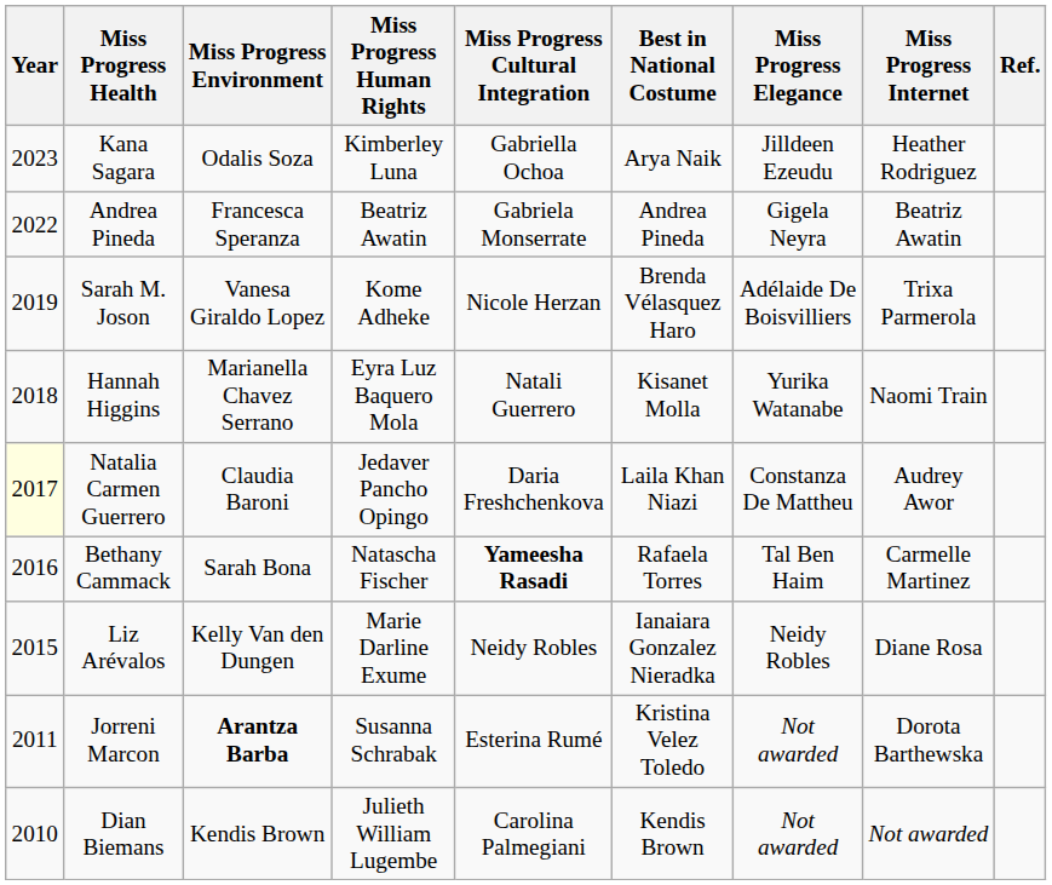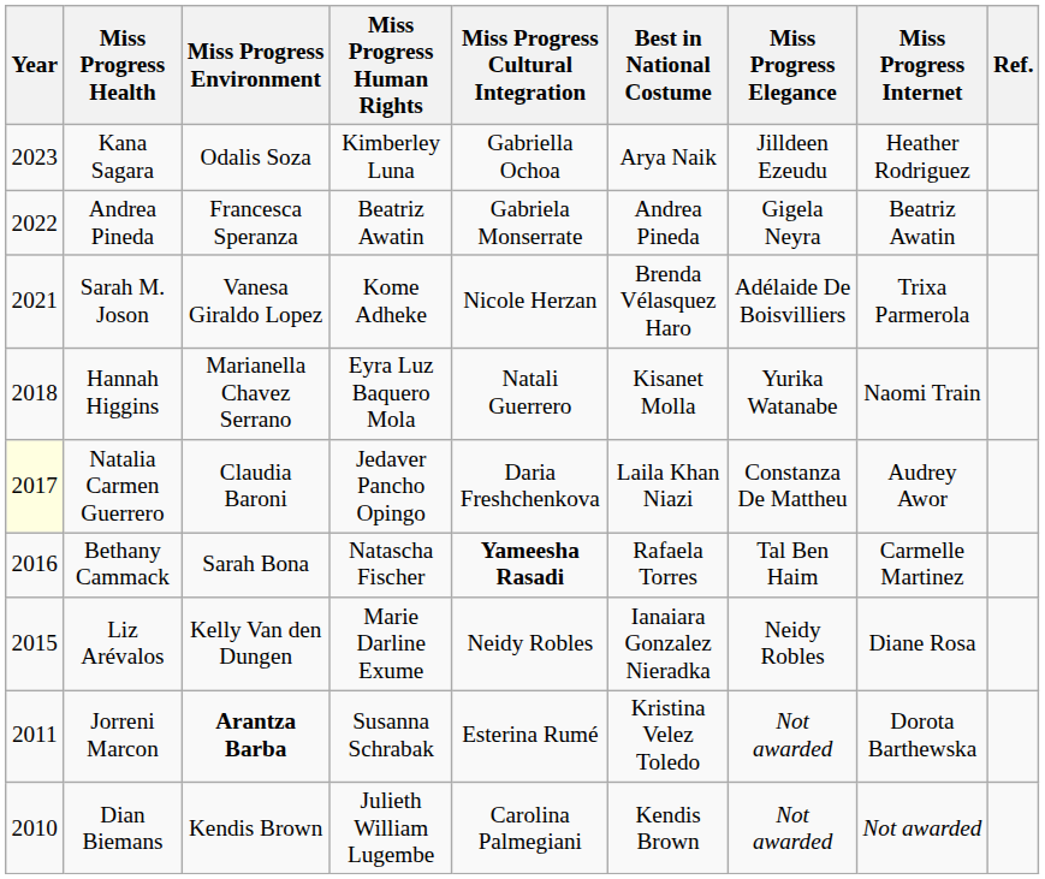Sarah M. Joson | Year: 2019 -> 2021
